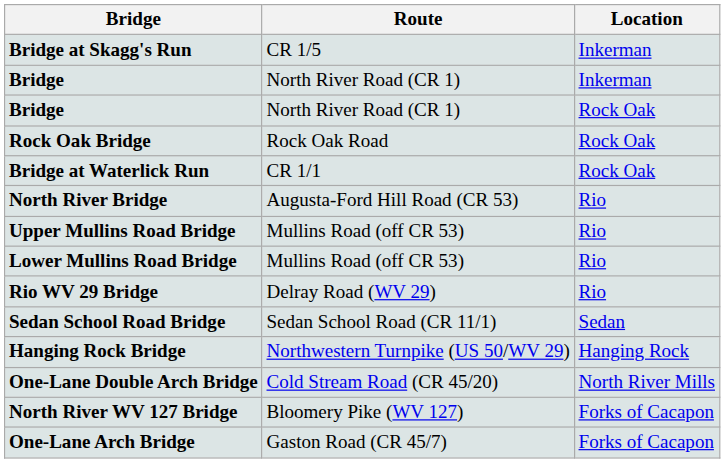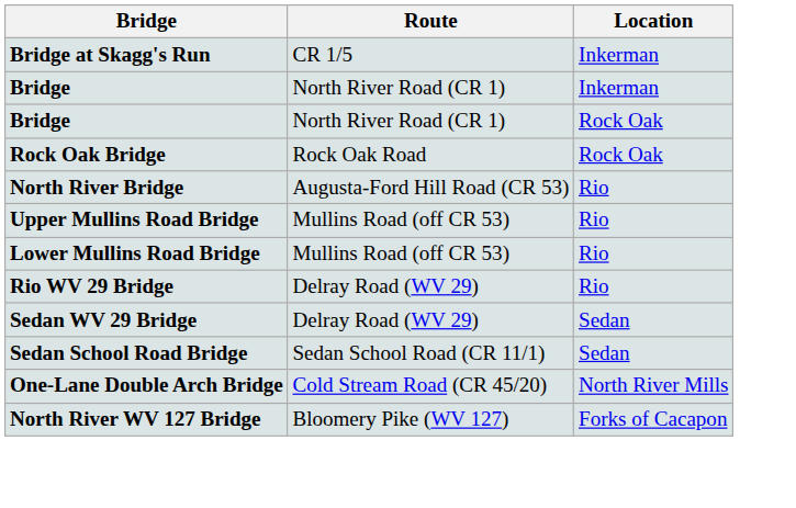- row: Bridge at Waterlick Run | CR 1/1 | Rock Oak
+ row: Sedan WV 29 Bridge | Delray Road (WV 29) | Sedan
- row: Hanging Rock Bridge | Northwestern Turnpike (US 50/WV 29) | Hanging Rock
- row: One-Lane Arch Bridge | Gaston Road (CR 45/7) | Forks of Cacapon
